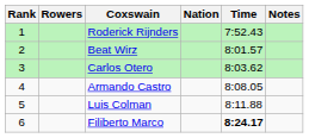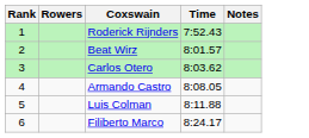- column: Nation
Filiberto Marco | Time: bold -> normal
